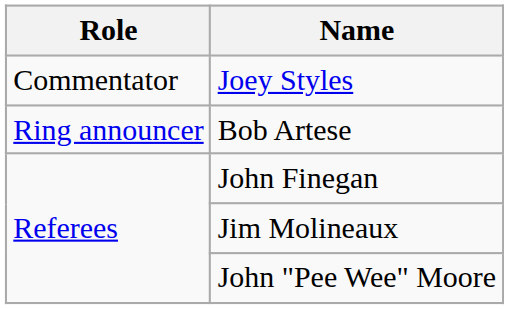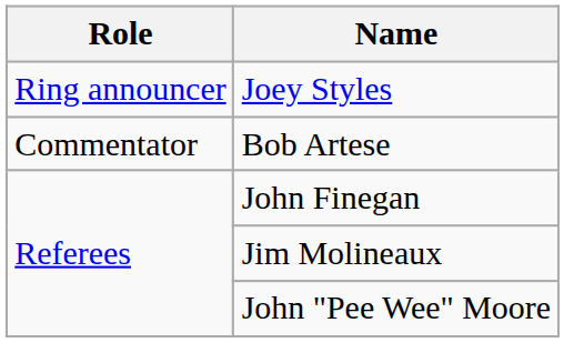Joey Styles | Role: Commentator -> Ring announcer
Bob Artese | Role: Ring announcer -> Commentator
